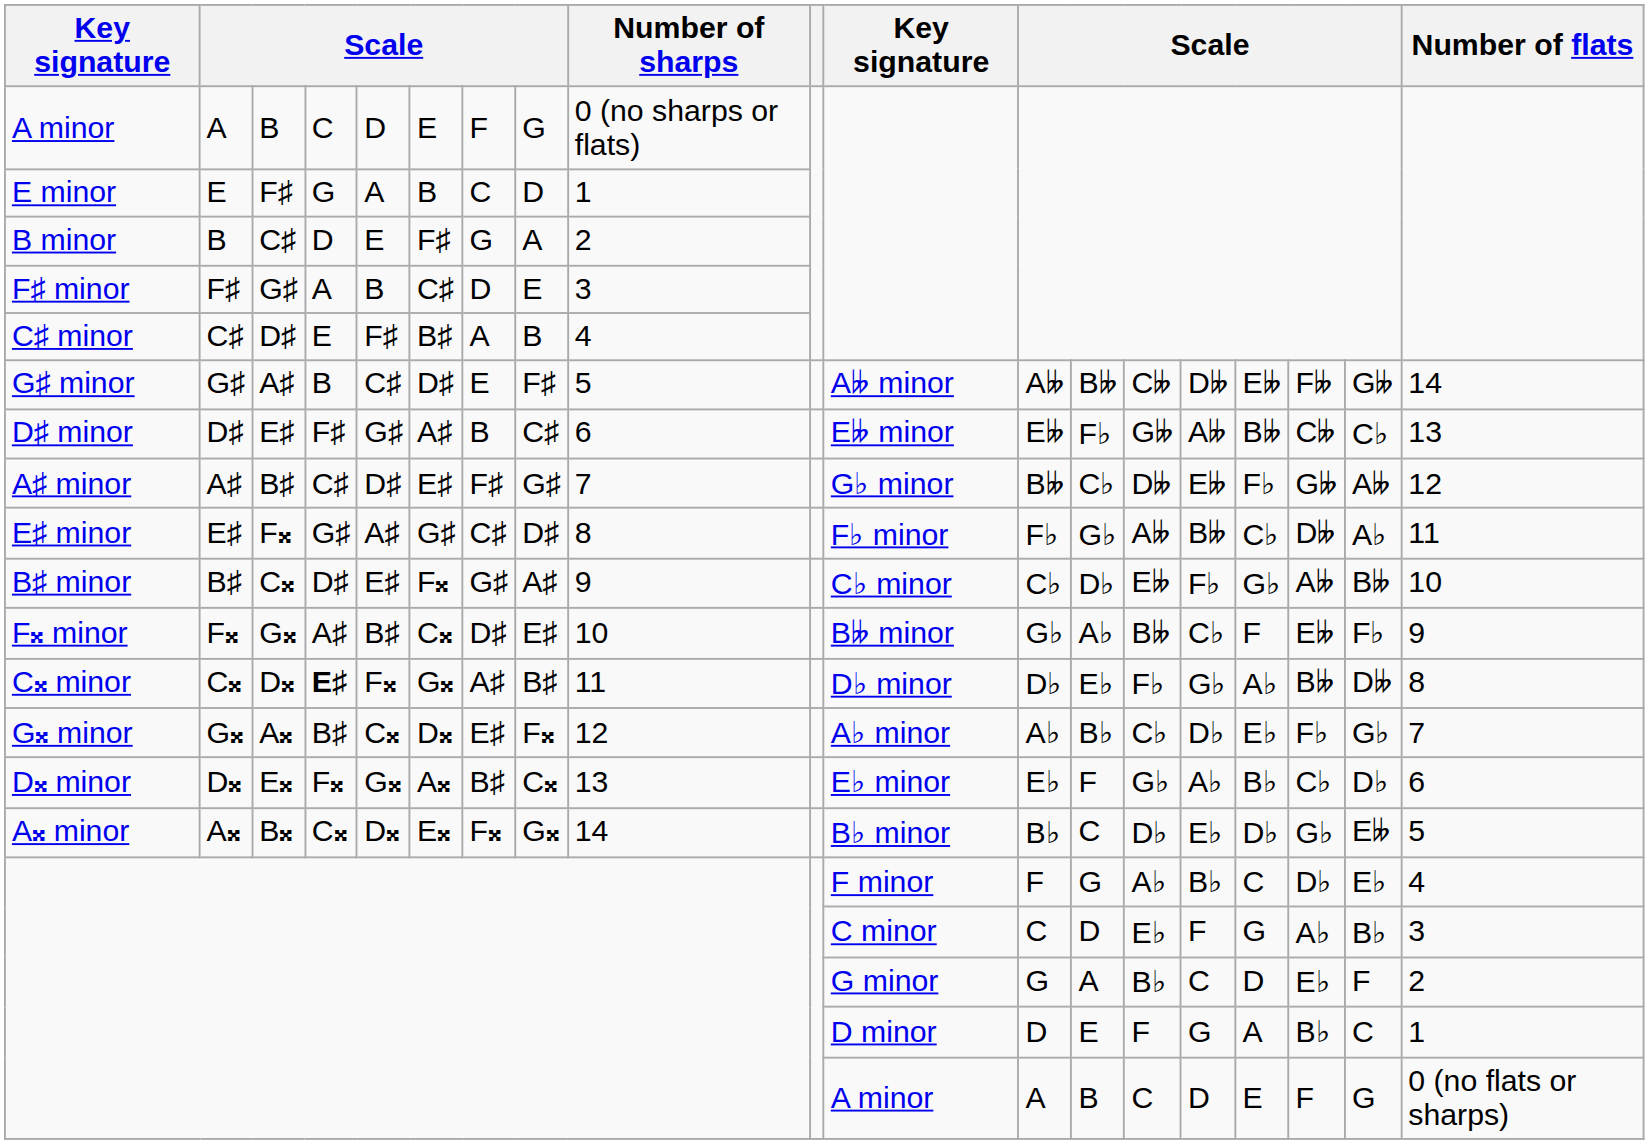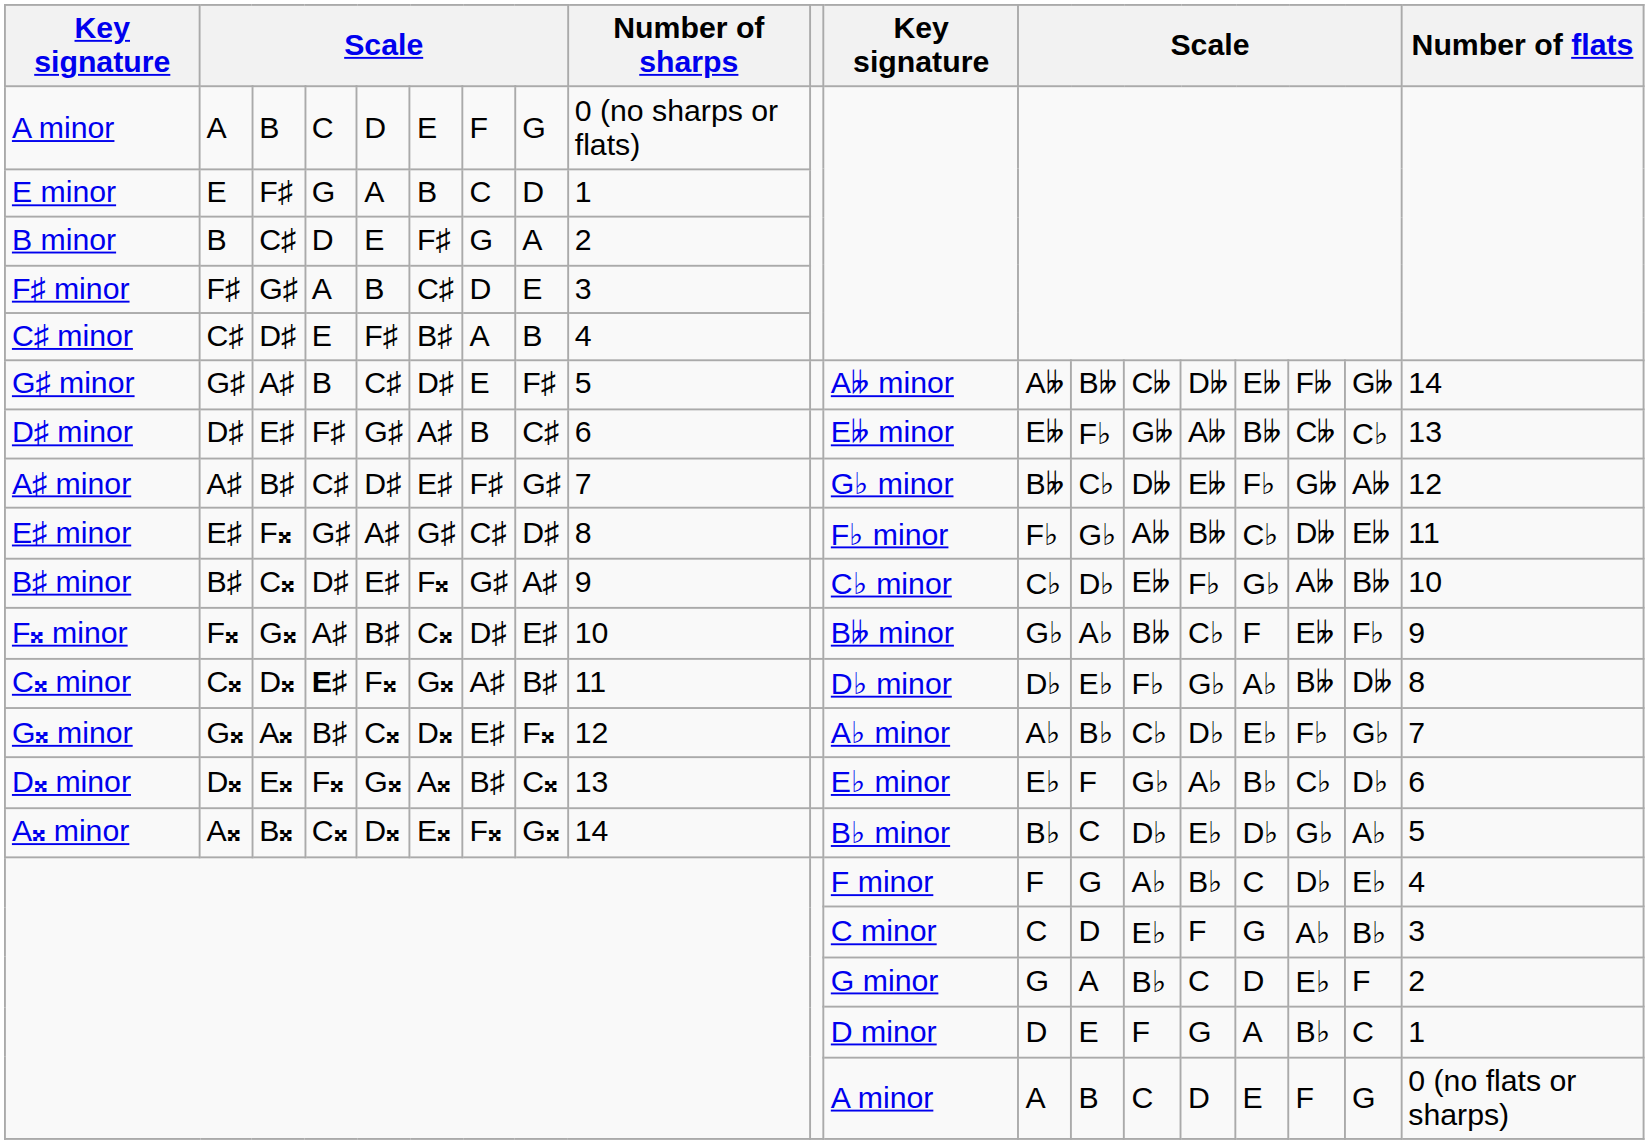E♯ minor | column 18: A♭ -> E𝄫
A𝄪 minor | column 18: E𝄫 -> A♭
